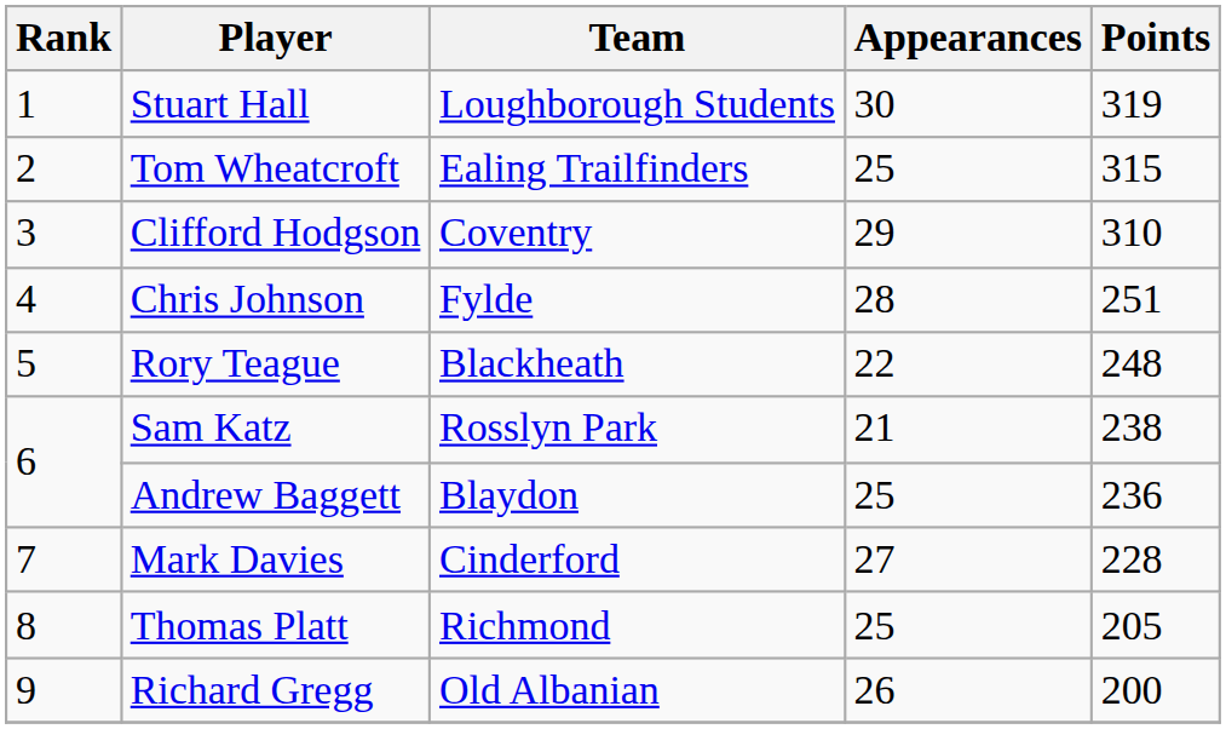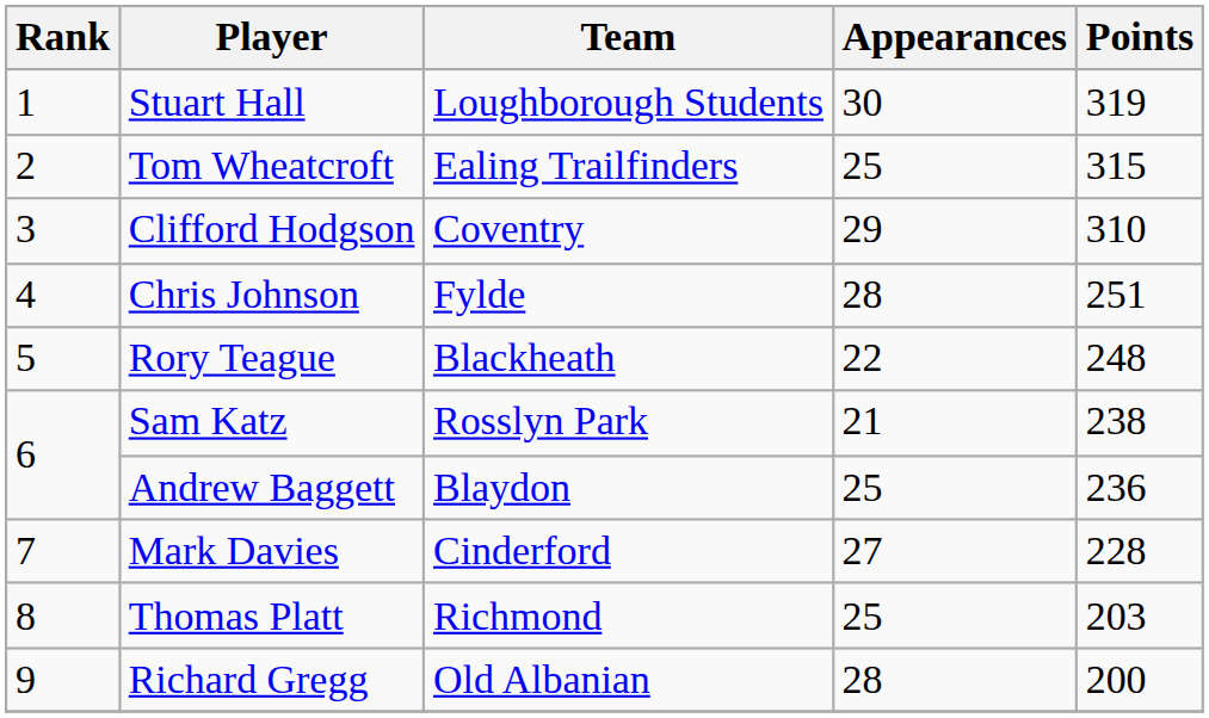Thomas Platt | Points: 205 -> 203
Richard Gregg | Appearances: 26 -> 28
